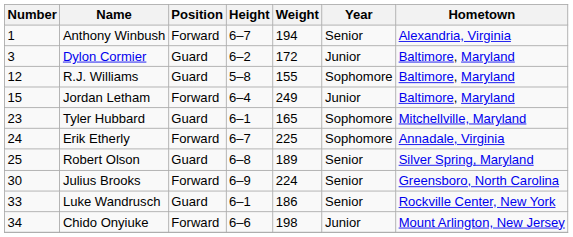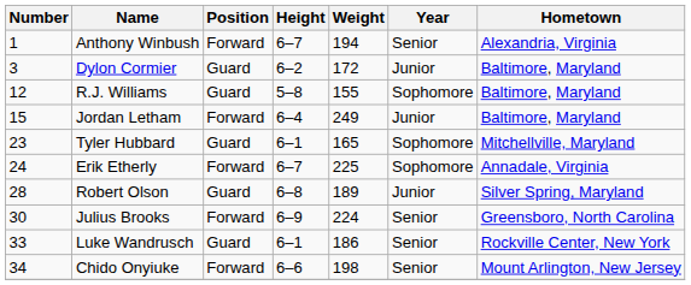Robert Olson | Number: 25 -> 28
Robert Olson | Year: Senior -> Junior
Chido Onyiuke | Year: Junior -> Senior
